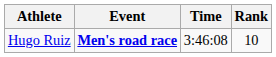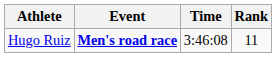Hugo Ruiz | Rank: 10 -> 11
